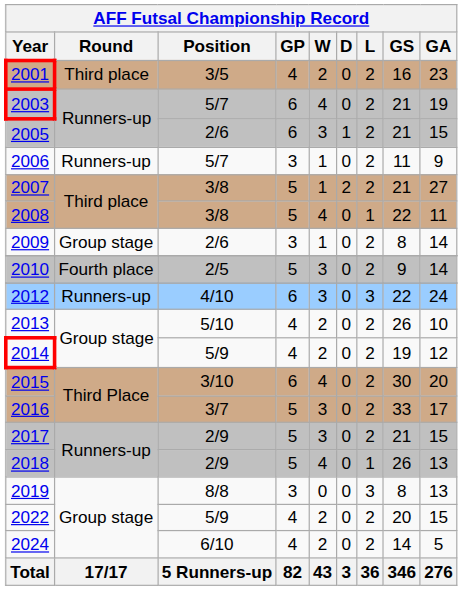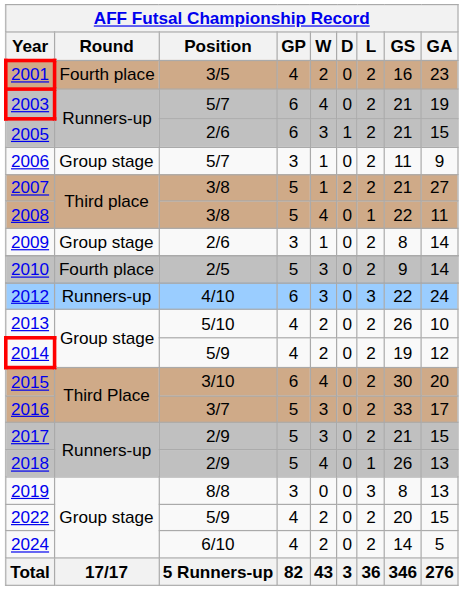2001 | Round: Third place -> Fourth place
2006 | Round: Runners-up -> Group stage
